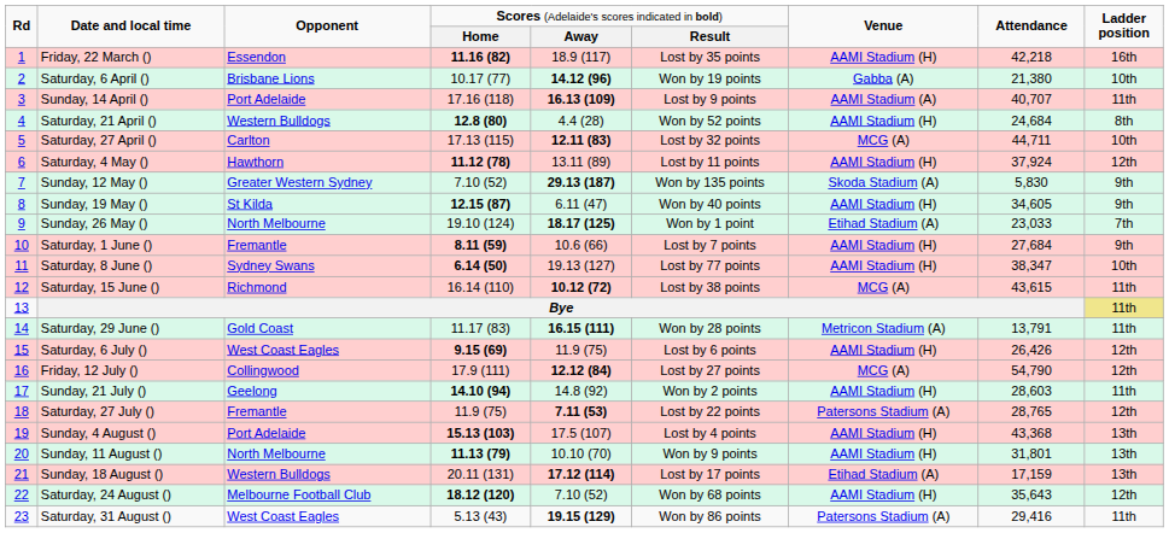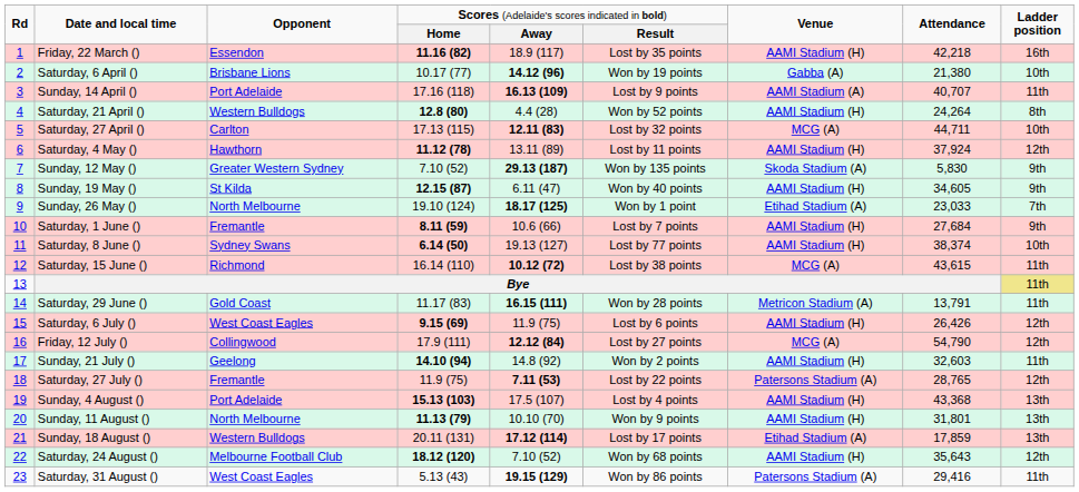Saturday, 21 April () | column 8: 24,684 -> 24,264
Saturday, 8 June () | column 8: 38,347 -> 38,374
Sunday, 21 July () | column 8: 28,603 -> 32,603
Sunday, 18 August () | column 8: 17,159 -> 17,859
